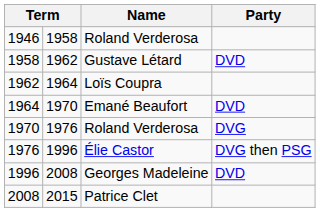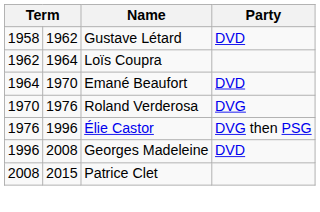- row: 1946 | 1958 | Roland Verderosa
